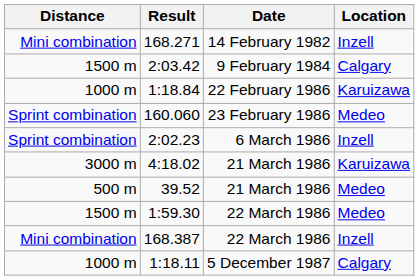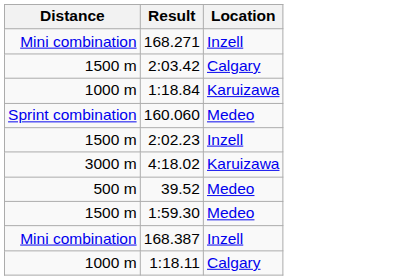- column: Date | 14 February 1982 | 9 February 1984 | 22 February 1986 | 23 February 1986 | 6 March 1986 | 21 March 1986 | 21 March 1986 | 22 March 1986 | 22 March 1986 | 5 December 1987
2:02.23 | Distance: Sprint combination -> 1500 m
